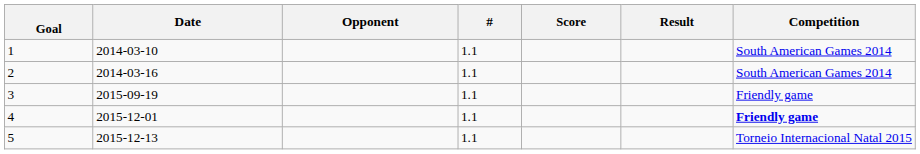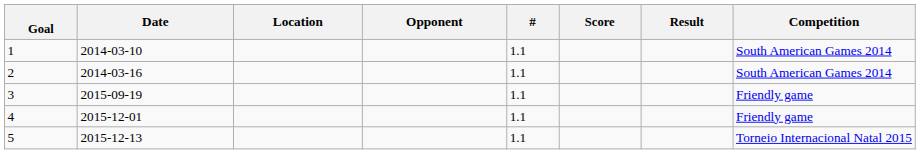+ column: Location
4 | Competition: bold -> normal
